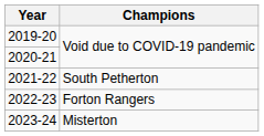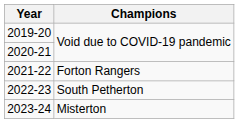2021-22 | Champions: South Petherton -> Forton Rangers
2022-23 | Champions: Forton Rangers -> South Petherton
